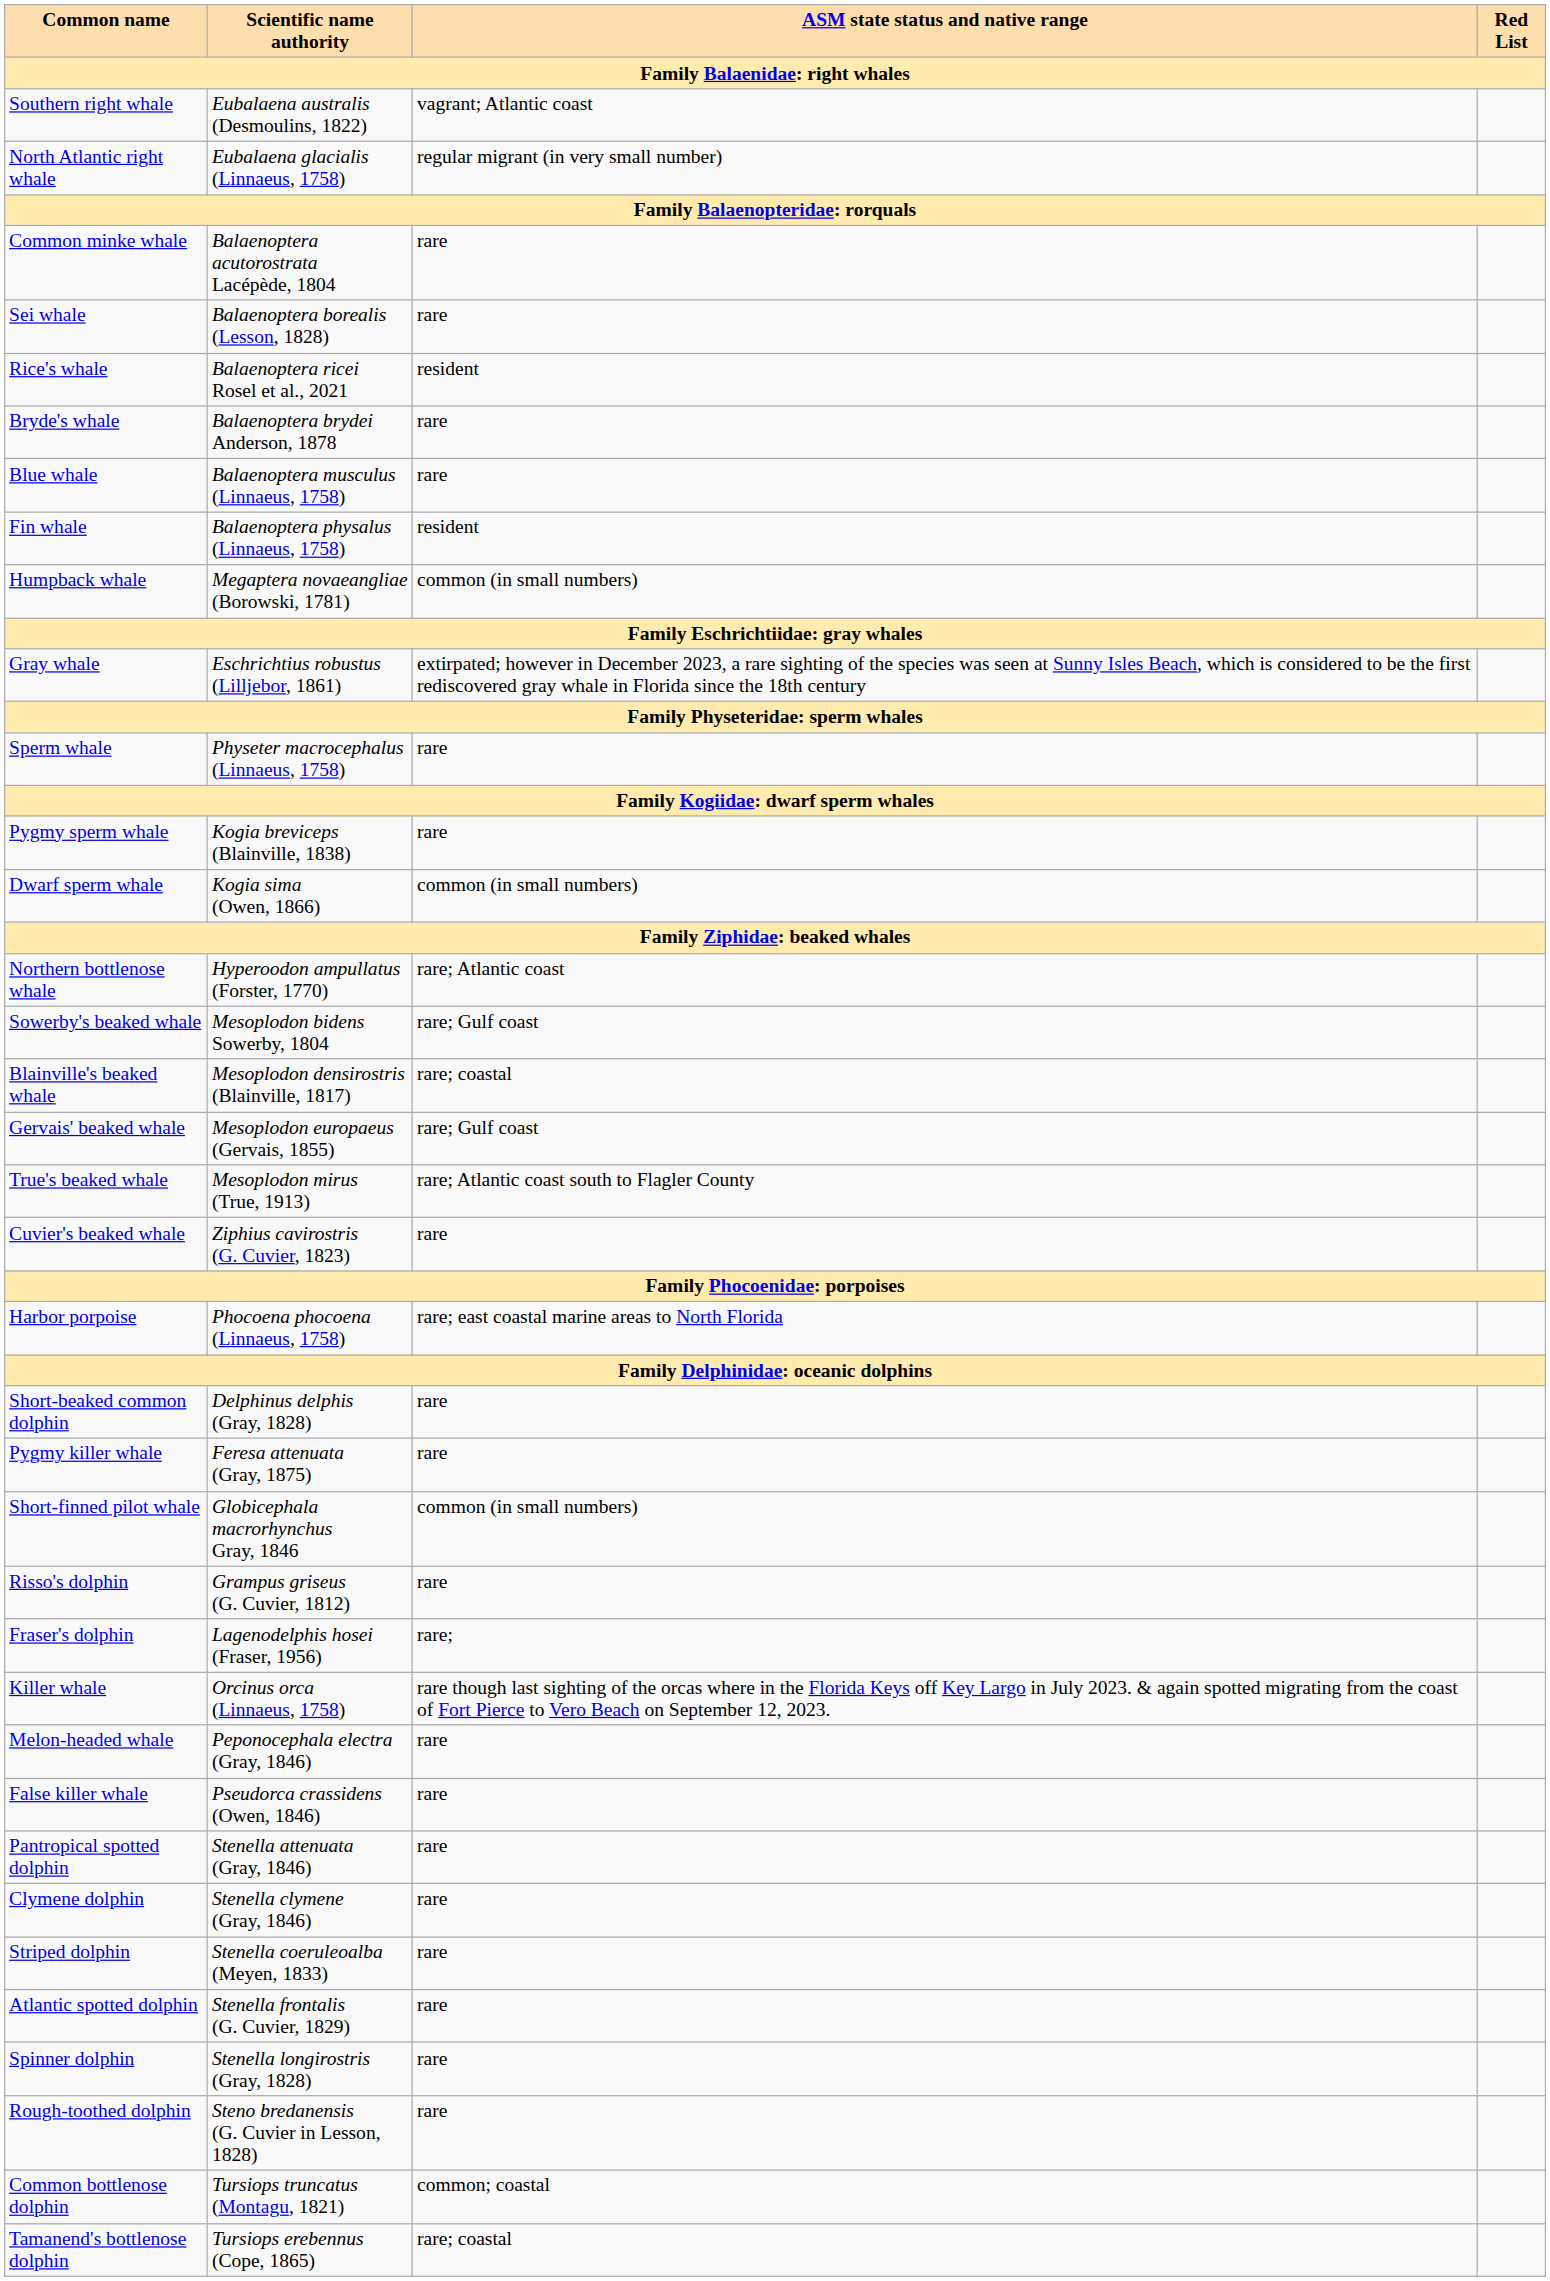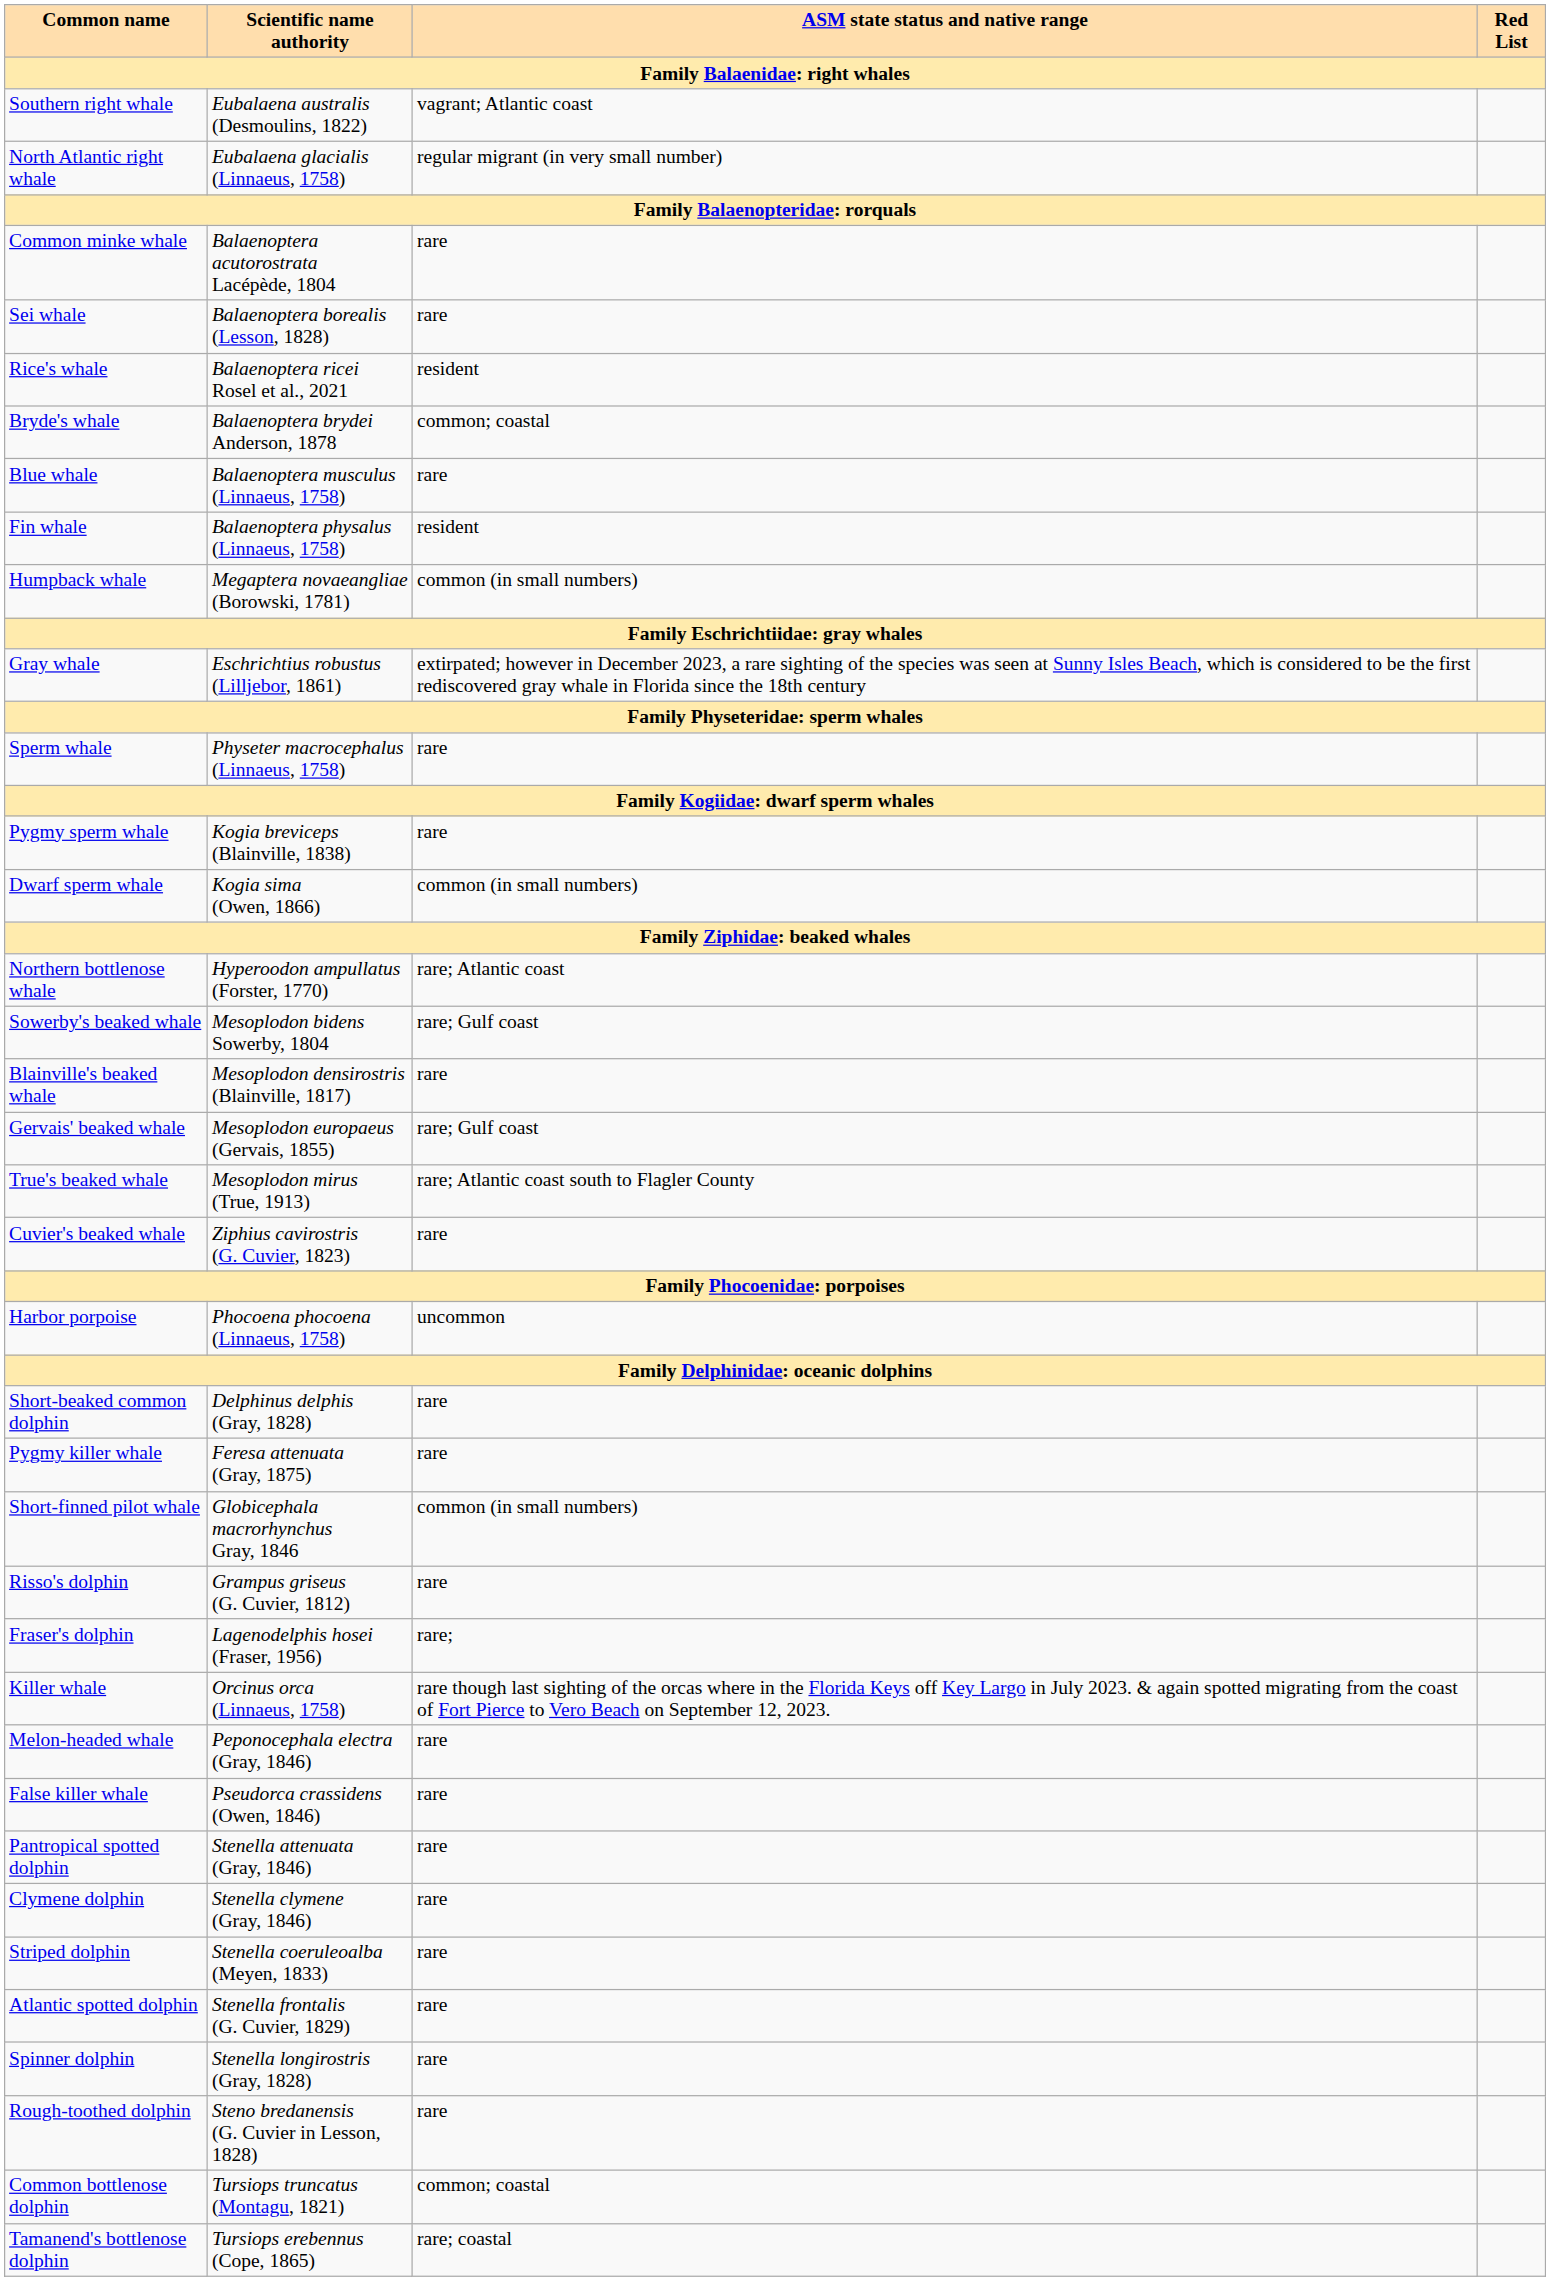Bryde's whale | ASM state status and native range: rare -> common; coastal
Blainville's beaked whale | ASM state status and native range: rare; coastal -> rare
Harbor porpoise | ASM state status and native range: rare; east coastal marine areas to North Florida -> uncommon
